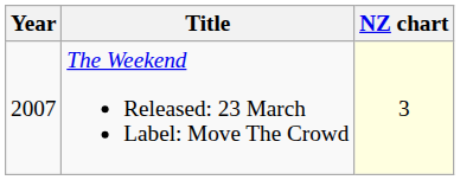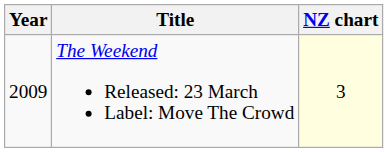The Weekend Released: 23 March Label: Move The Crowd | Year: 2007 -> 2009
